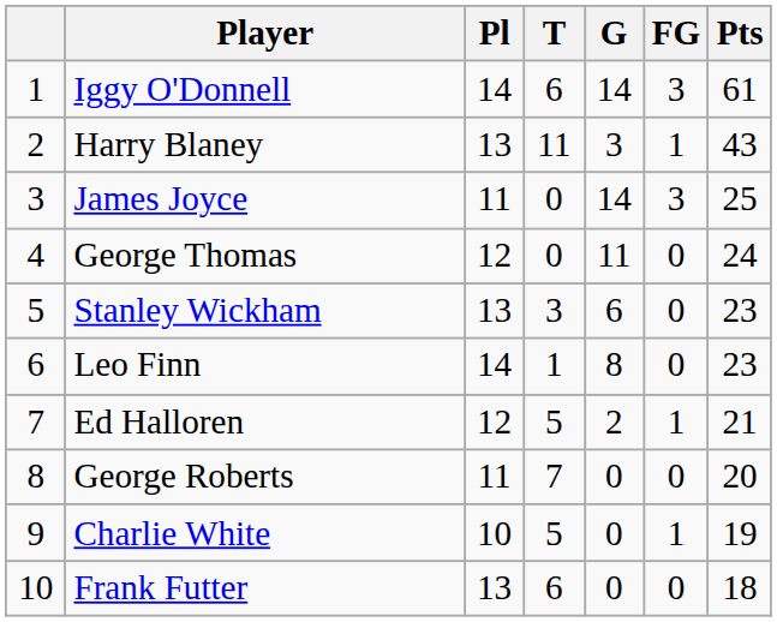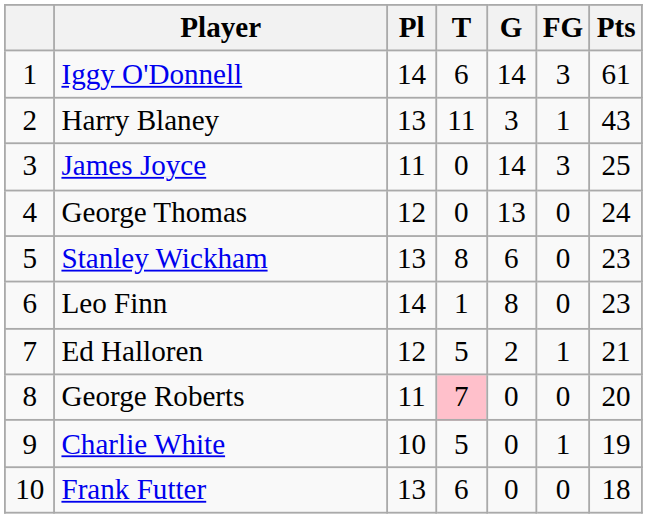George Thomas | G: 11 -> 13
Stanley Wickham | T: 3 -> 8
George Roberts | T: no background -> pink background
